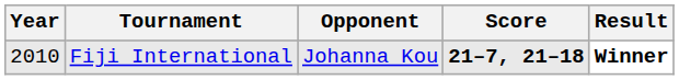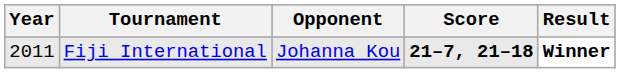Fiji International | Year: 2010 -> 2011
